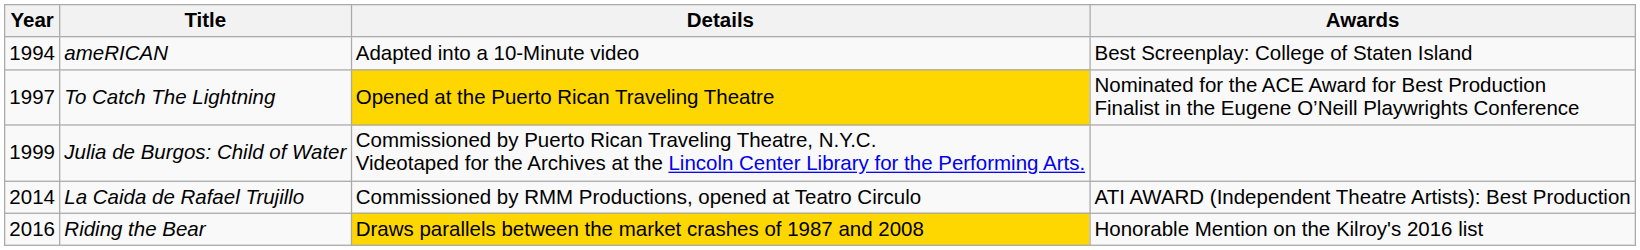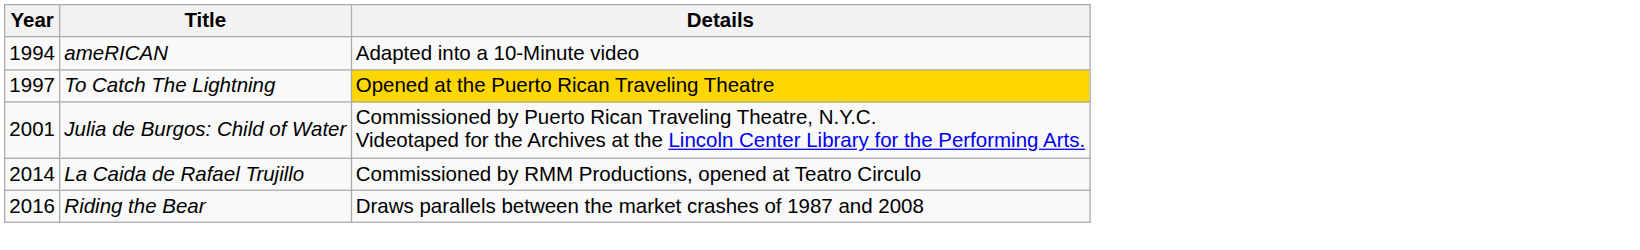- column: Awards | Best Screenplay: College of Staten Island | Nominated for the ACE Award for Best Production Finalist in the Eugene O’Neill Playwrights Conference | ATI AWARD (Independent Theatre Artists): Best Production | Honorable Mention on the Kilroy's 2016 list
Julia de Burgos: Child of Water | Year: 1999 -> 2001
Riding the Bear | Details: gold background -> no background
